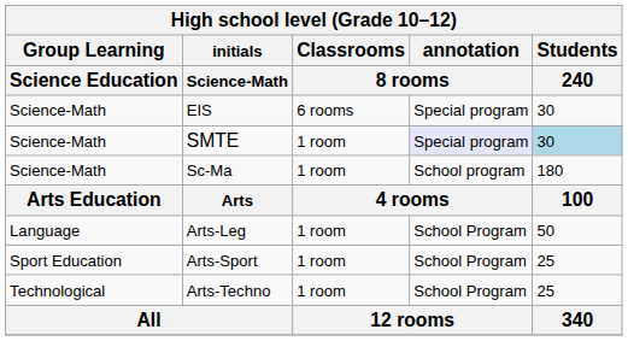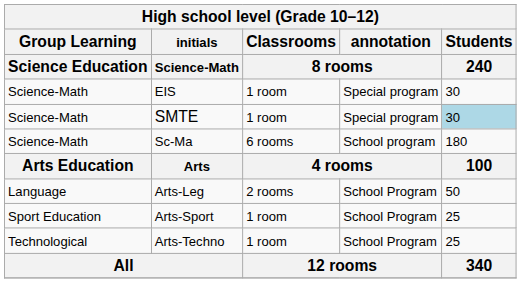EIS | Classrooms / 8 rooms: 6 rooms -> 1 room
SMTE | annotation / 8 rooms: lavender background -> no background
Sc-Ma | Classrooms / 8 rooms: 1 room -> 6 rooms
Arts-Leg | Classrooms / 8 rooms: 1 room -> 2 rooms
